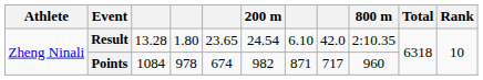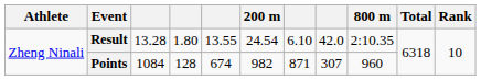Result | column 5: 23.65 -> 13.55
Points | column 4: 978 -> 128
Points | column 8: 717 -> 307
